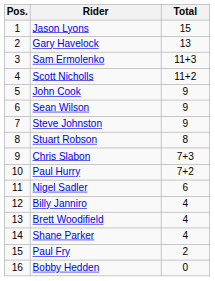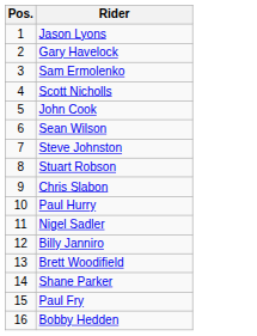- column: Total | 15 | 13 | 11+3 | 11+2 | 9 | 9 | 9 | 8 | 7+3 | 7+2 | 6 | 4 | 4 | 4 | 2 | 0
